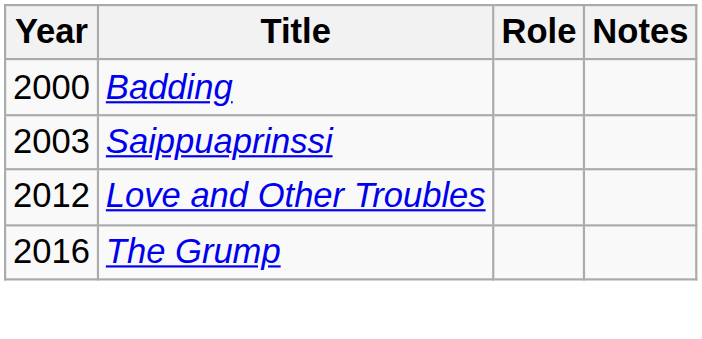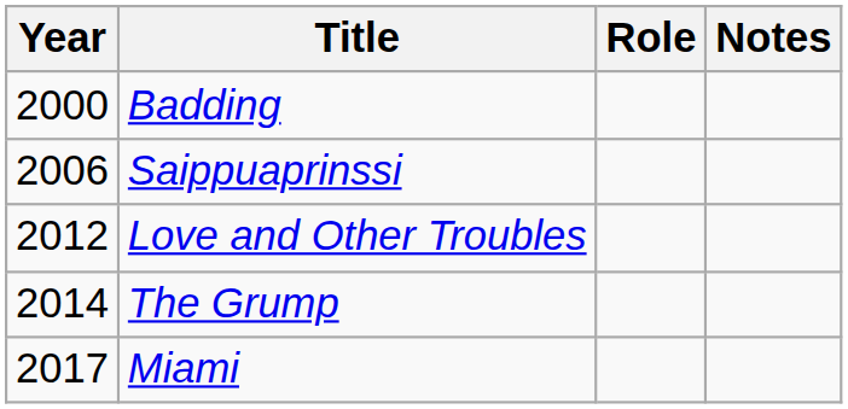Saippuaprinssi | Year: 2003 -> 2006
The Grump | Year: 2016 -> 2014
+ row: 2017 | Miami
